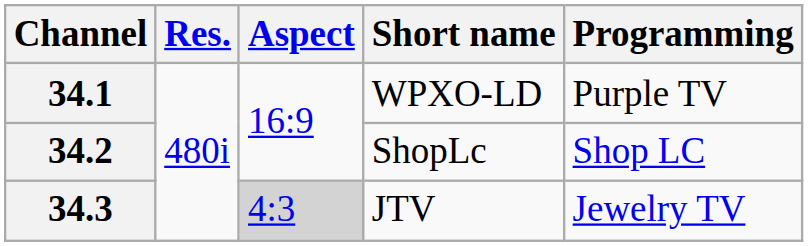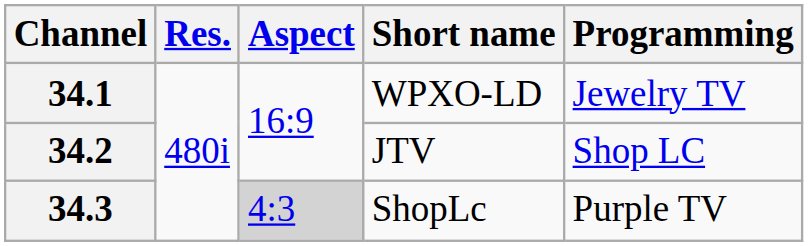34.1 | Programming: Purple TV -> Jewelry TV
34.2 | Short name: ShopLc -> JTV
34.3 | Short name: JTV -> ShopLc
34.3 | Programming: Jewelry TV -> Purple TV
